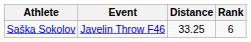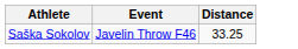- column: Rank | 6
